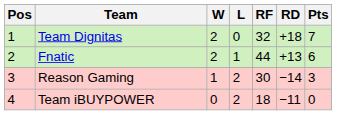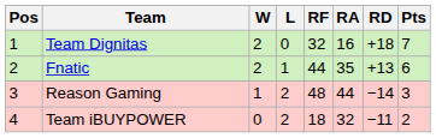+ column: RA | 16 | 35 | 44 | 32
Reason Gaming | RF: 30 -> 48
Team iBUYPOWER | Pts: 0 -> 2
